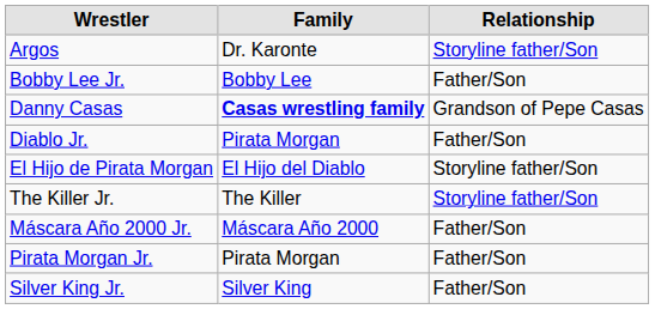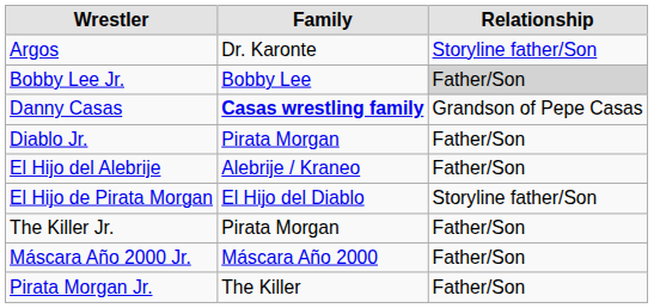Bobby Lee Jr. | Relationship: no background -> lightgrey background
+ row: El Hijo del Alebrije | Alebrije / Kraneo | Father/Son
The Killer Jr. | Family: The Killer -> Pirata Morgan
The Killer Jr. | Relationship: Storyline father/Son -> Father/Son
Pirata Morgan Jr. | Family: Pirata Morgan -> The Killer
- row: Silver King Jr. | Silver King | Father/Son
